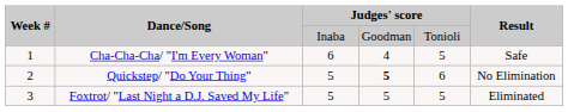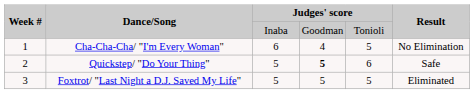Cha-Cha-Cha/ "I'm Every Woman" | Result: Safe -> No Elimination
Quickstep/ "Do Your Thing" | Result: No Elimination -> Safe
